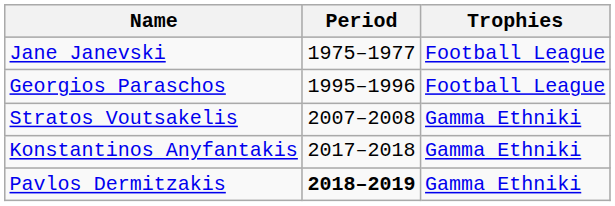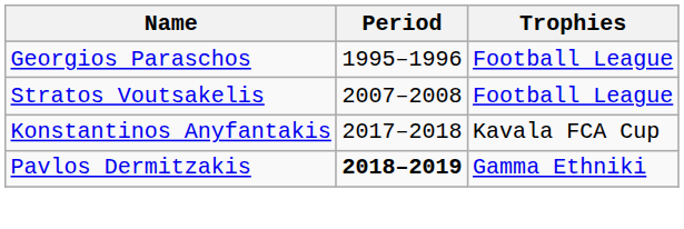- row: Jane Janevski | 1975–1977 | Football League
Stratos Voutsakelis | Trophies: Gamma Ethniki -> Football League
Konstantinos Anyfantakis | Trophies: Gamma Ethniki -> Kavala FCA Cup
